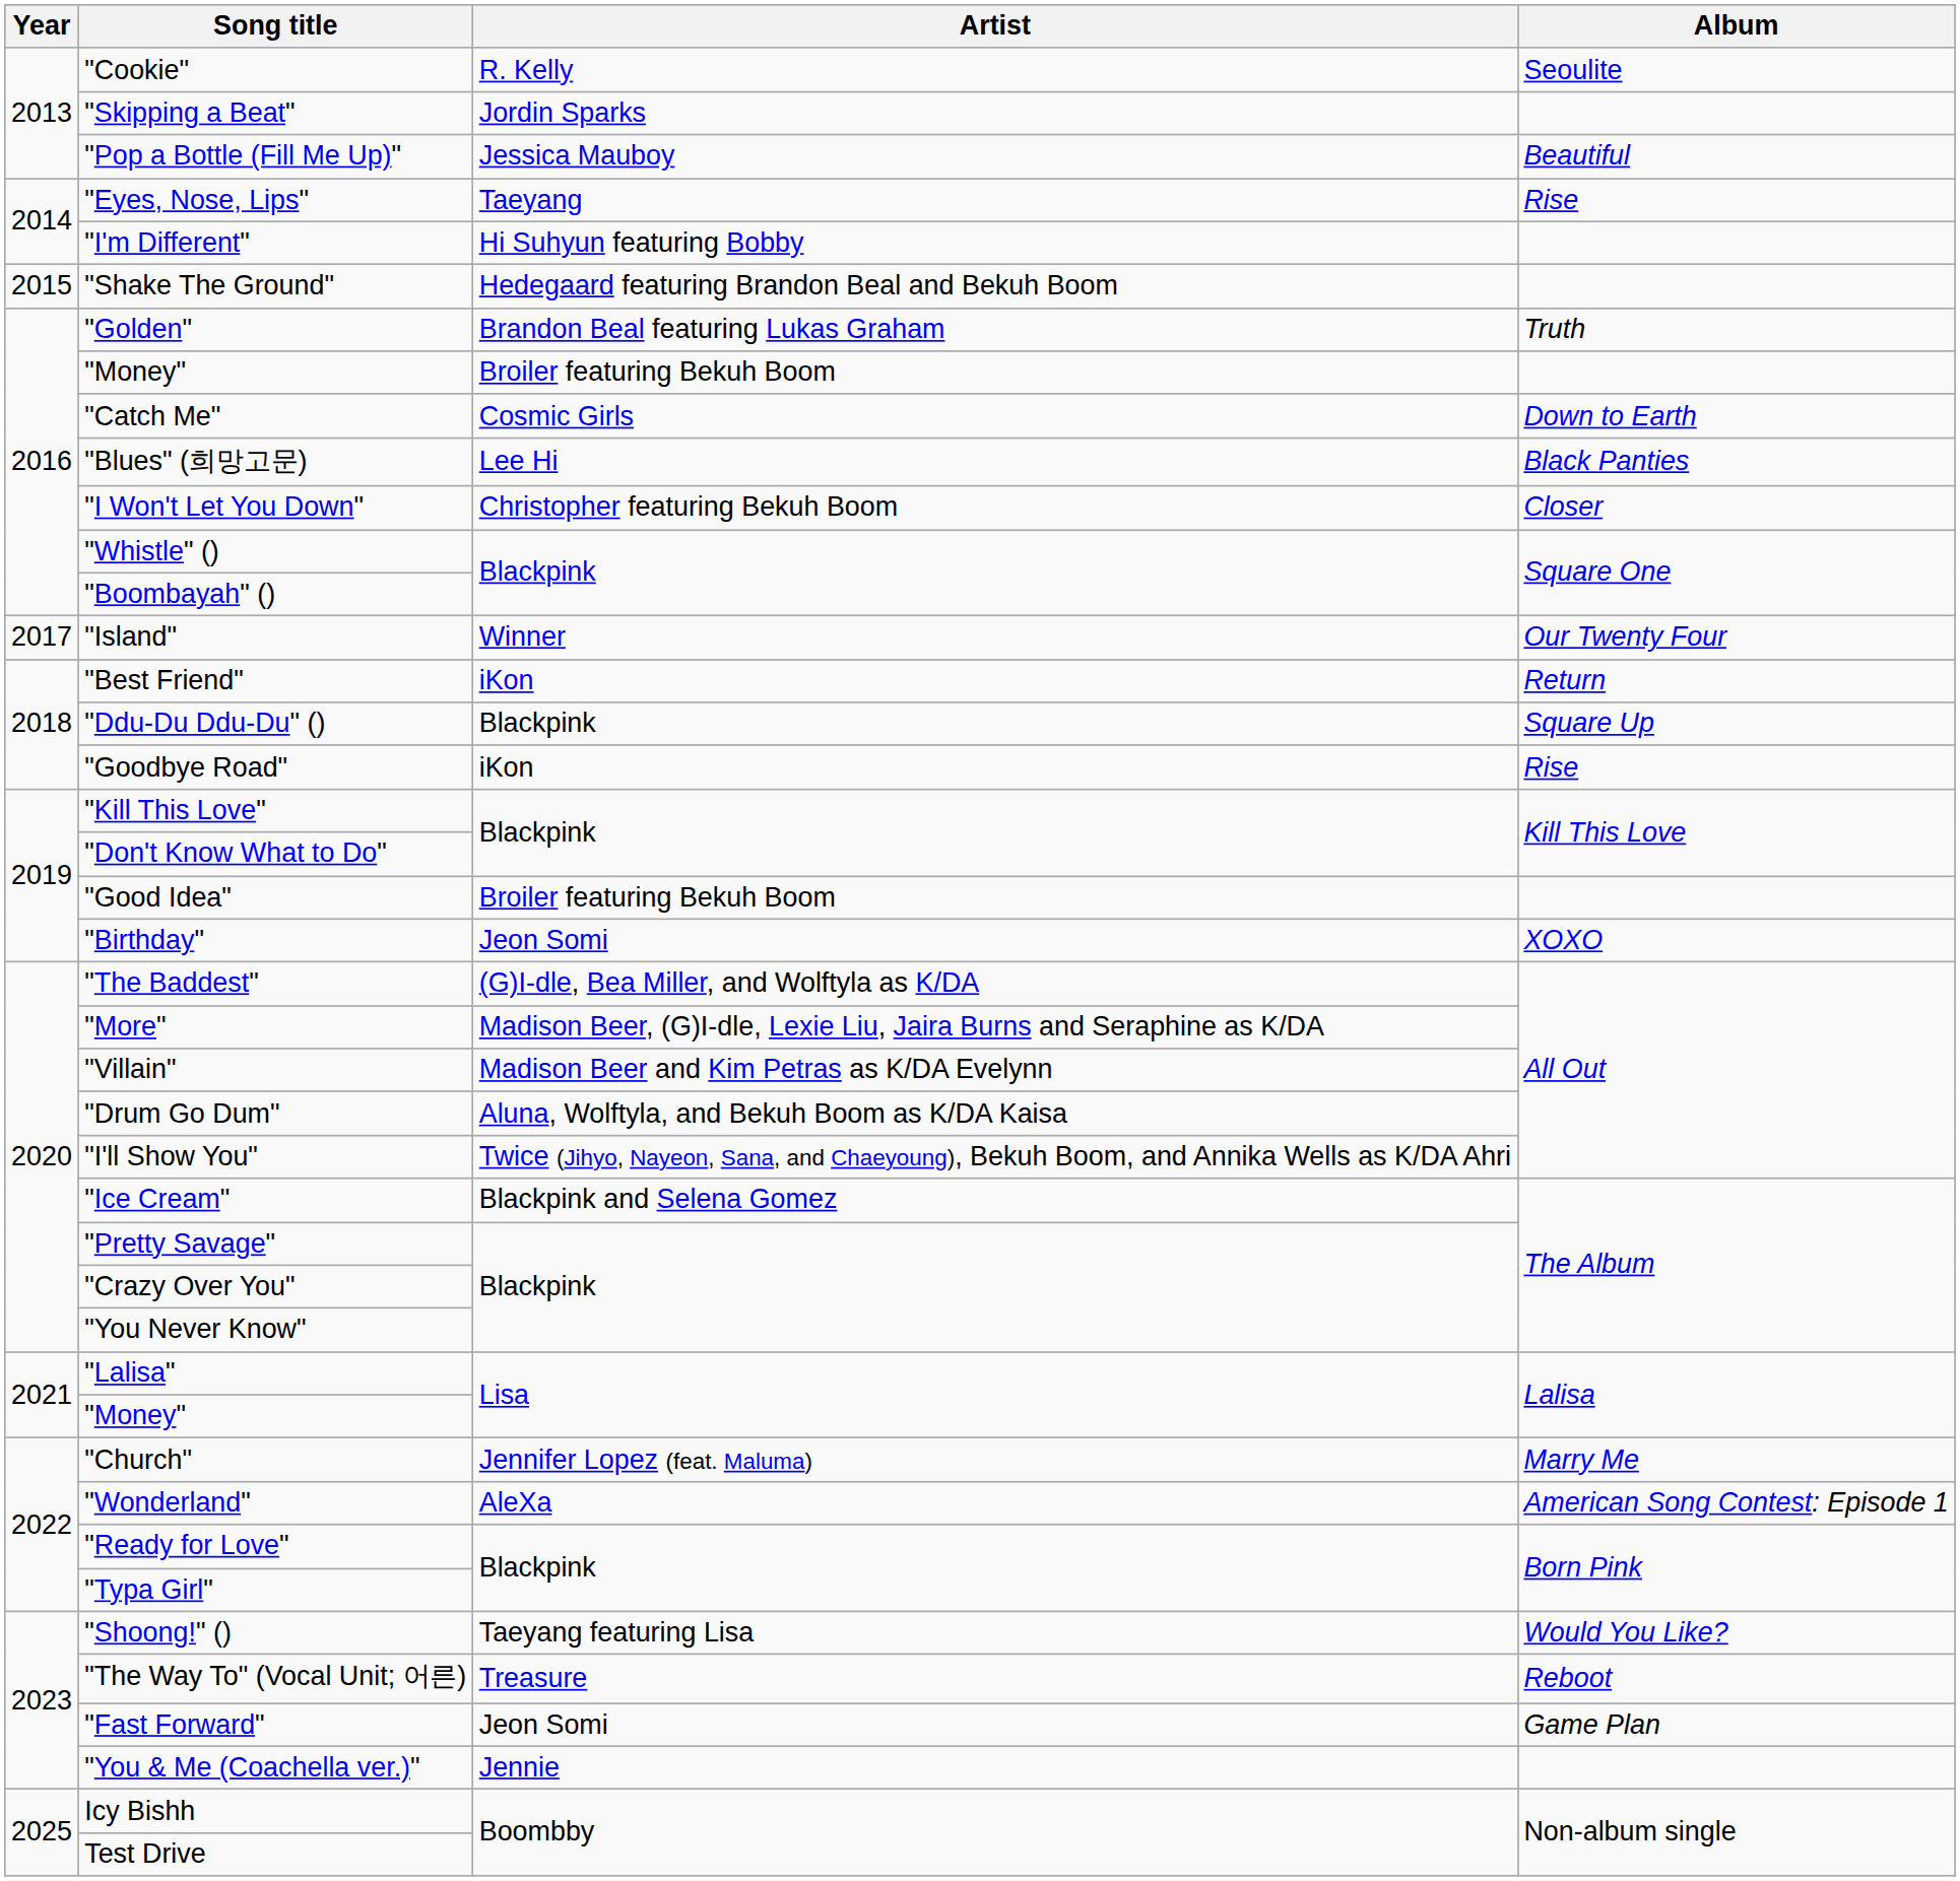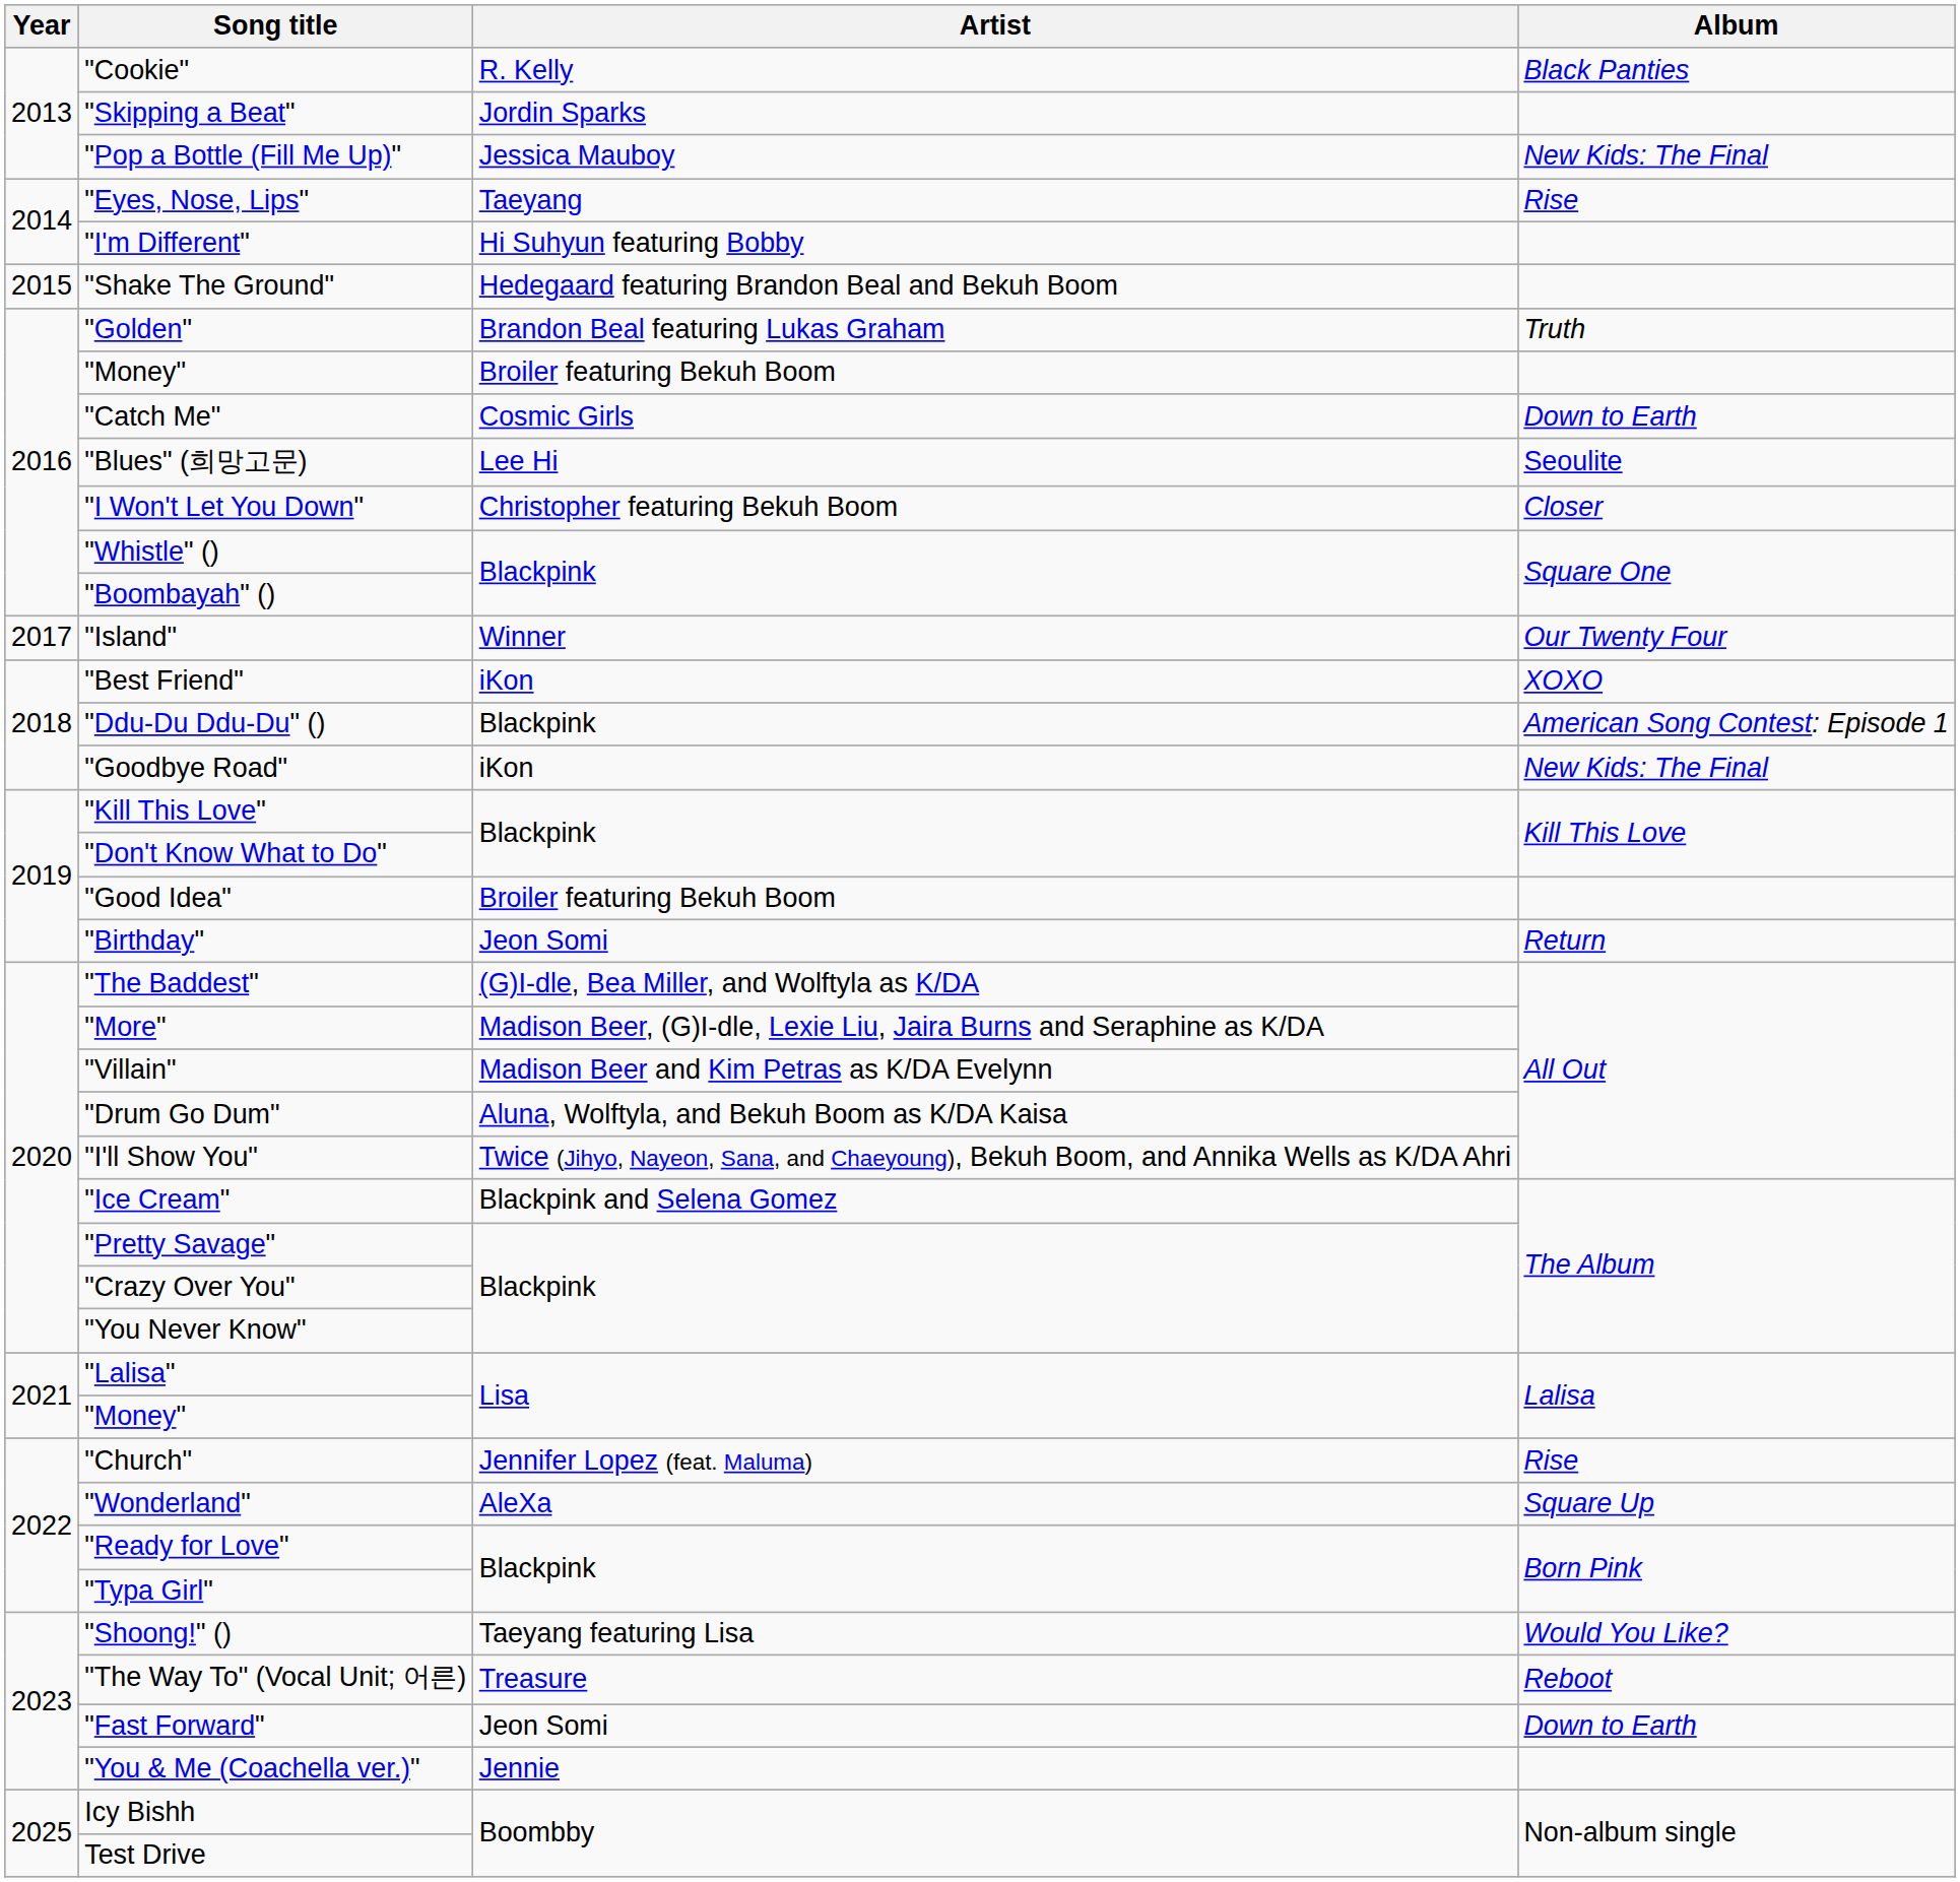"Cookie" | Album: Seoulite -> Black Panties
"Pop a Bottle (Fill Me Up)" | Album: Beautiful -> New Kids: The Final
"Blues" (희망고문) | Album: Black Panties -> Seoulite
"Best Friend" | Album: Return -> XOXO
"Ddu-Du Ddu-Du" () | Album: Square Up -> American Song Contest: Episode 1
"Goodbye Road" | Album: Rise -> New Kids: The Final
"Birthday" | Album: XOXO -> Return
"Church" | Album: Marry Me -> Rise
"Wonderland" | Album: American Song Contest: Episode 1 -> Square Up
"Fast Forward" | Album: Game Plan -> Down to Earth
